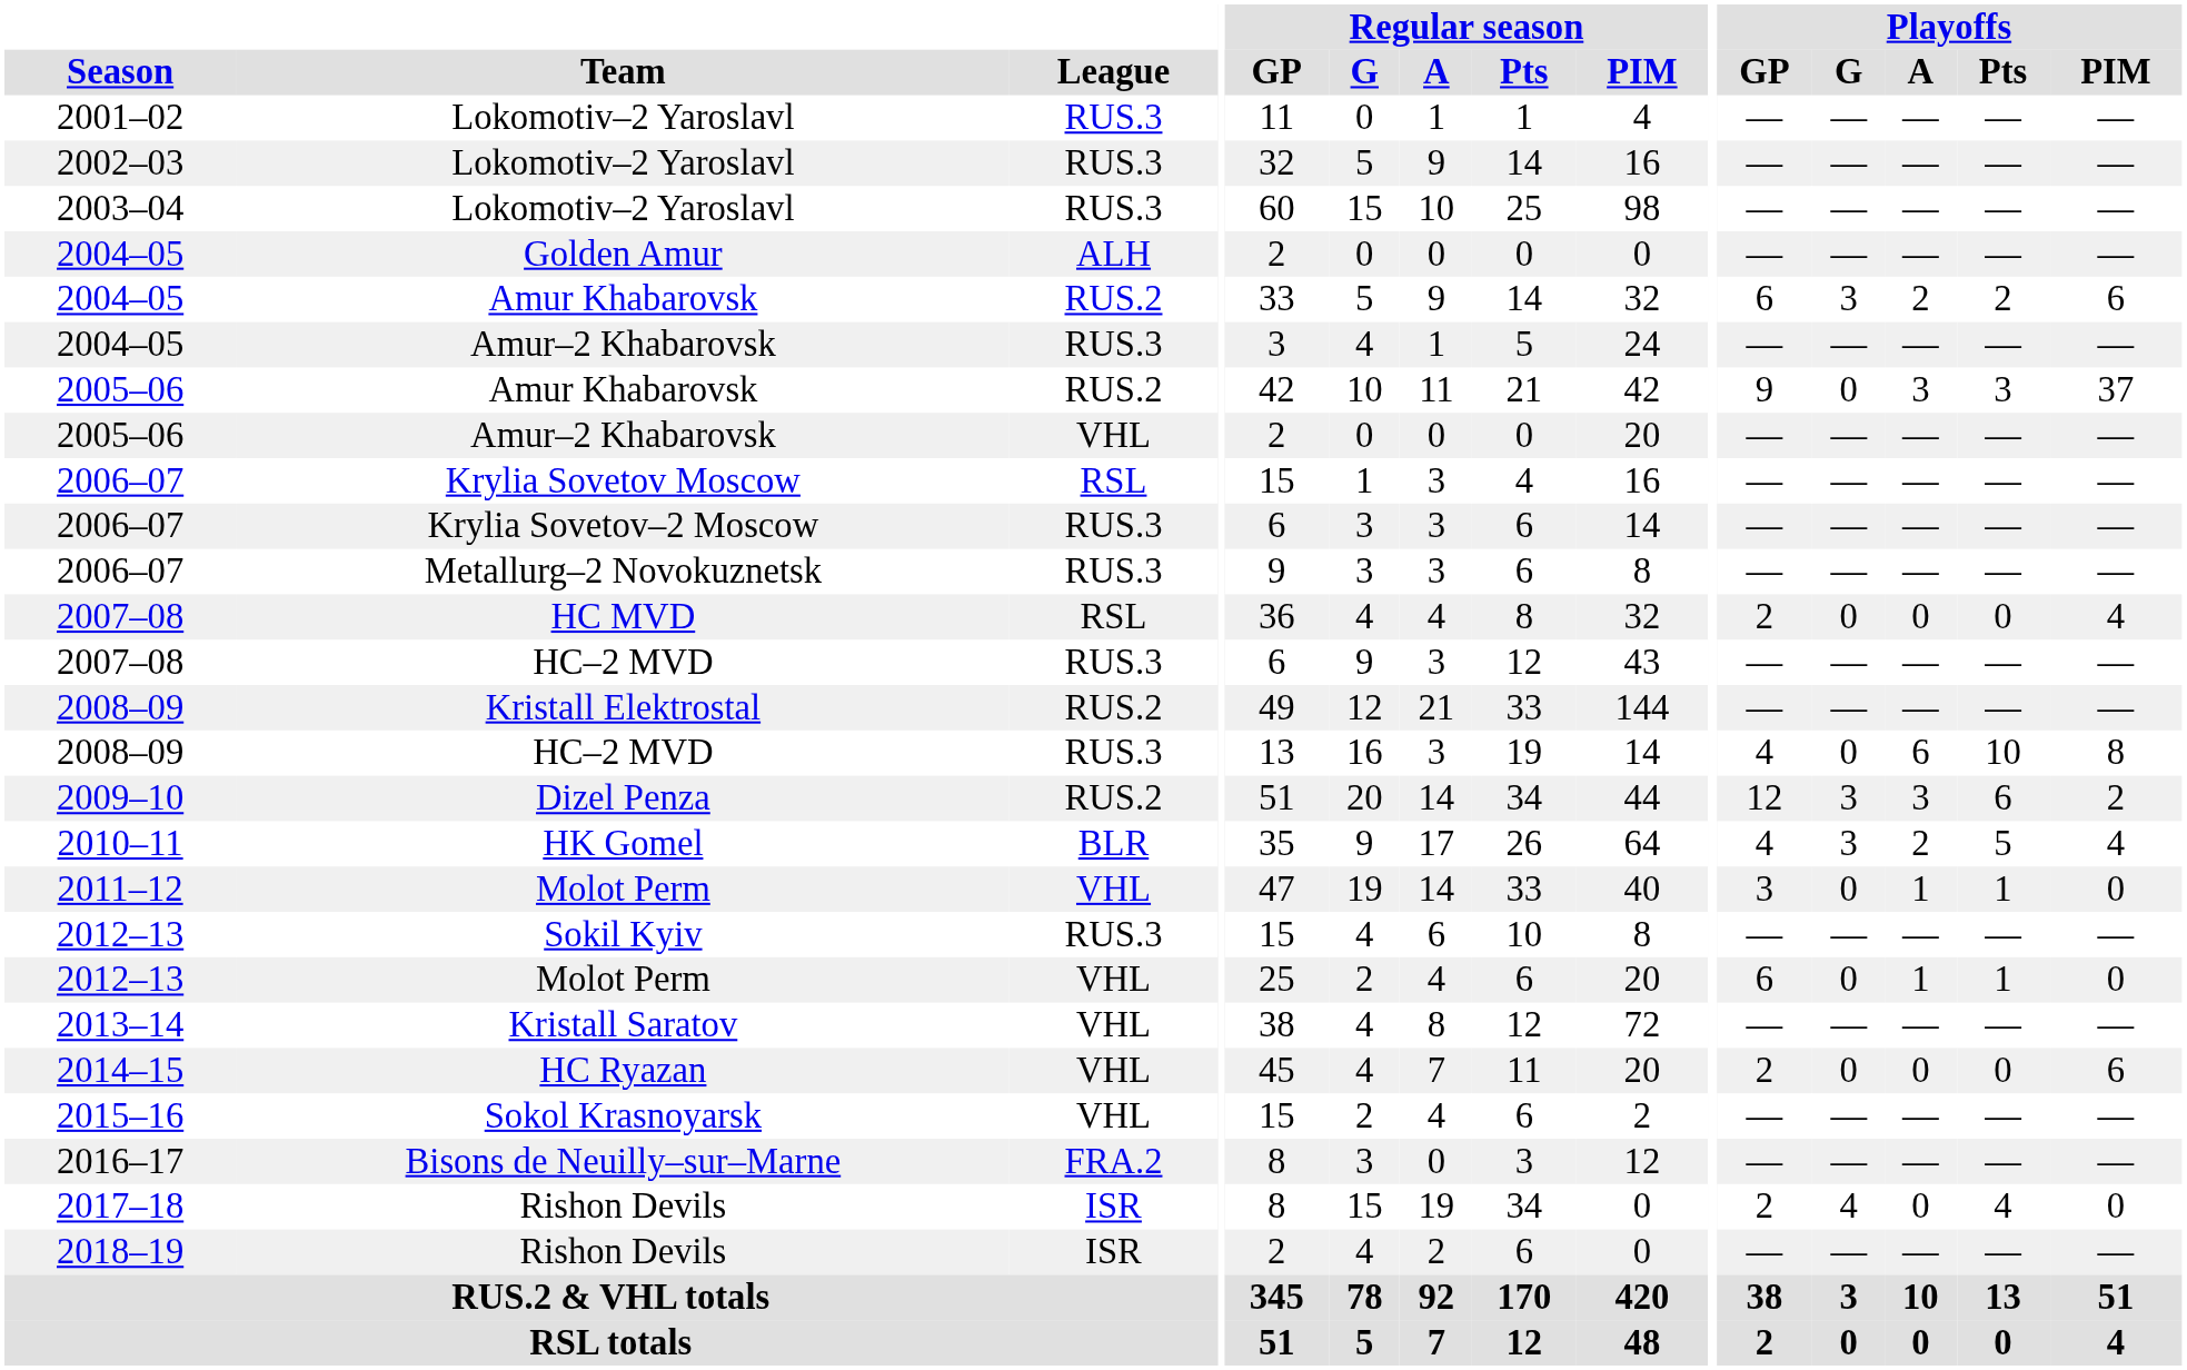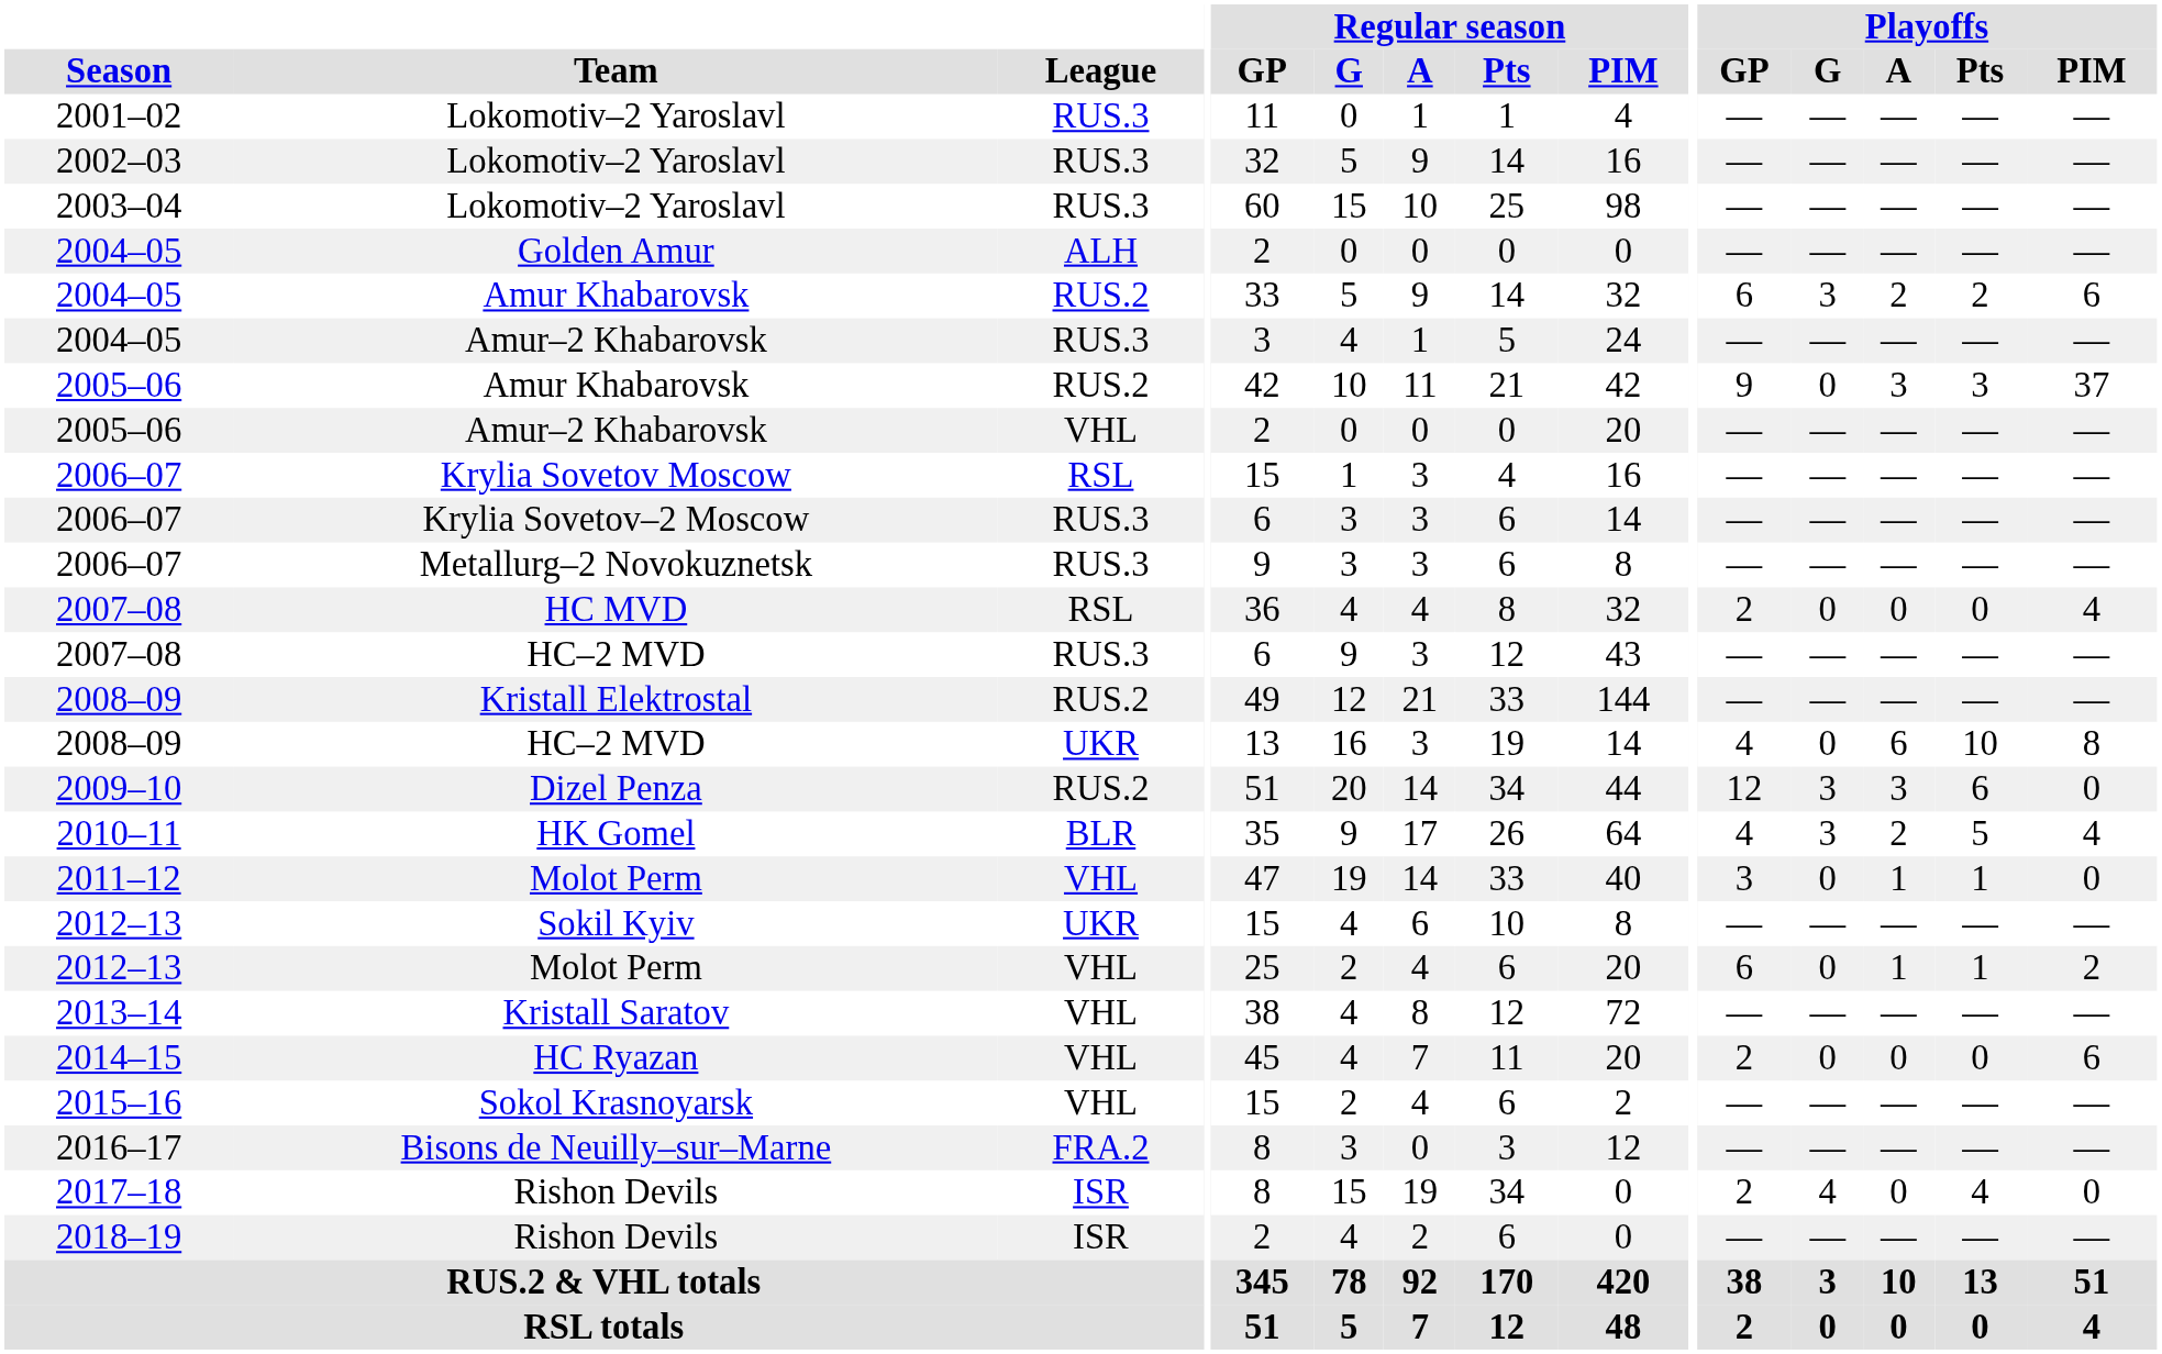2008–09 / HC–2 MVD | League: RUS.3 -> UKR
Dizel Penza | Playoffs / PIM: 2 -> 0
Sokil Kyiv | League: RUS.3 -> UKR
2012–13 / Molot Perm | Playoffs / PIM: 0 -> 2
